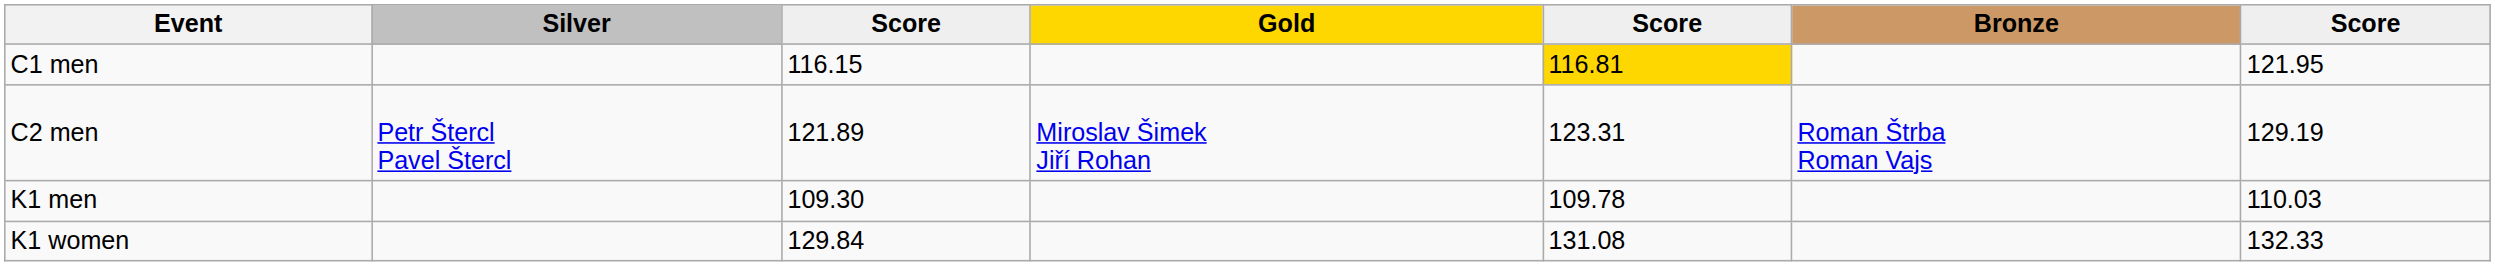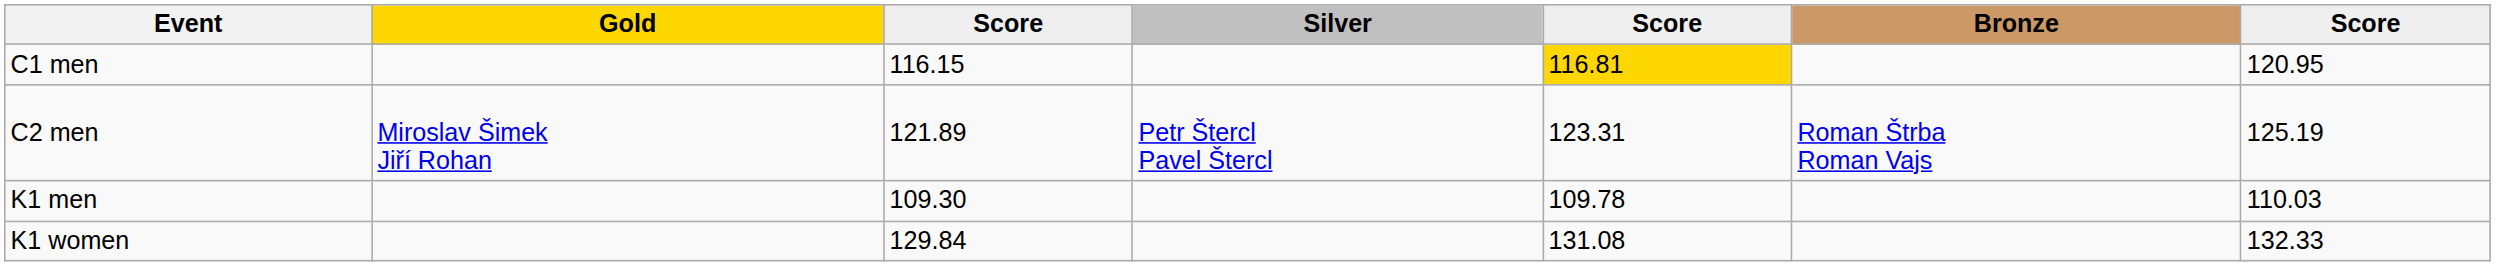columns swapped: Gold <-> Silver
C1 men | column 7: 121.95 -> 120.95
C2 men | column 7: 129.19 -> 125.19
